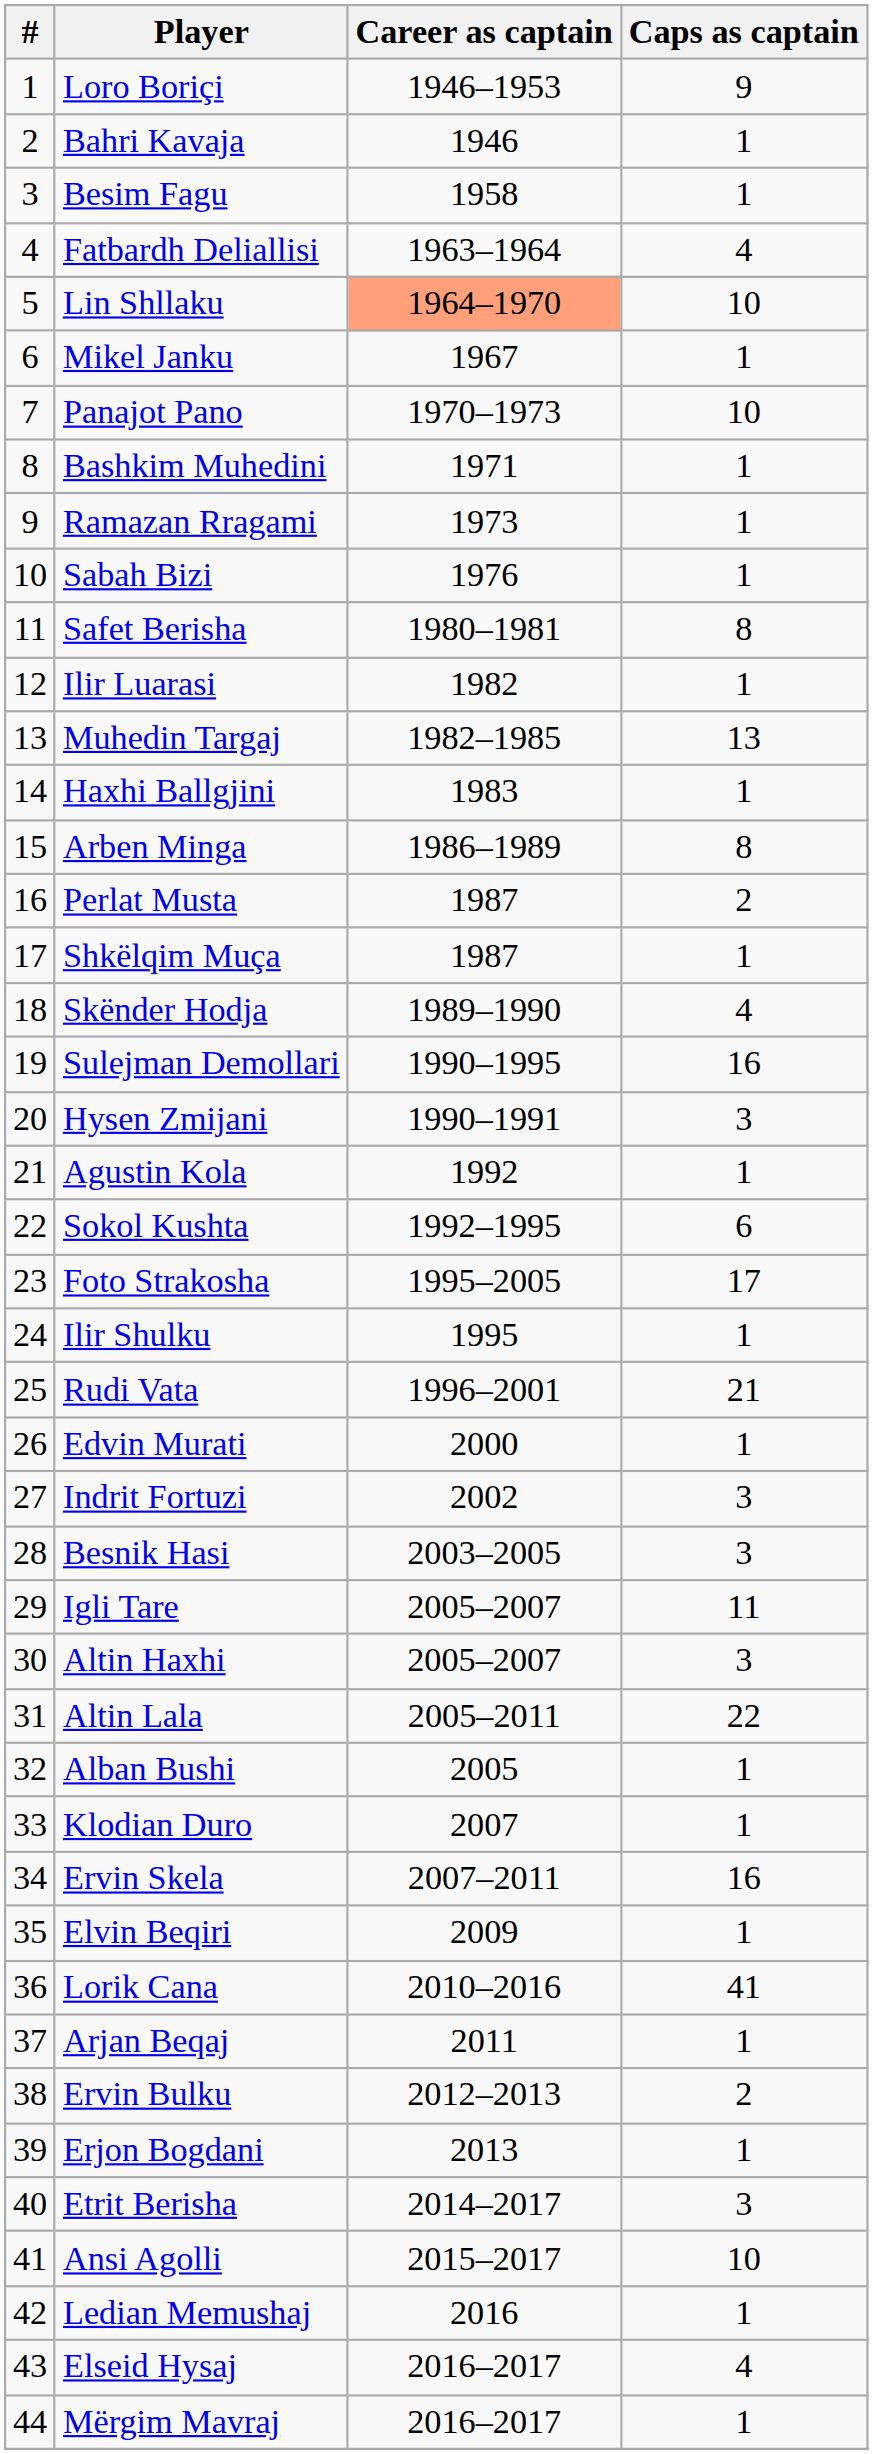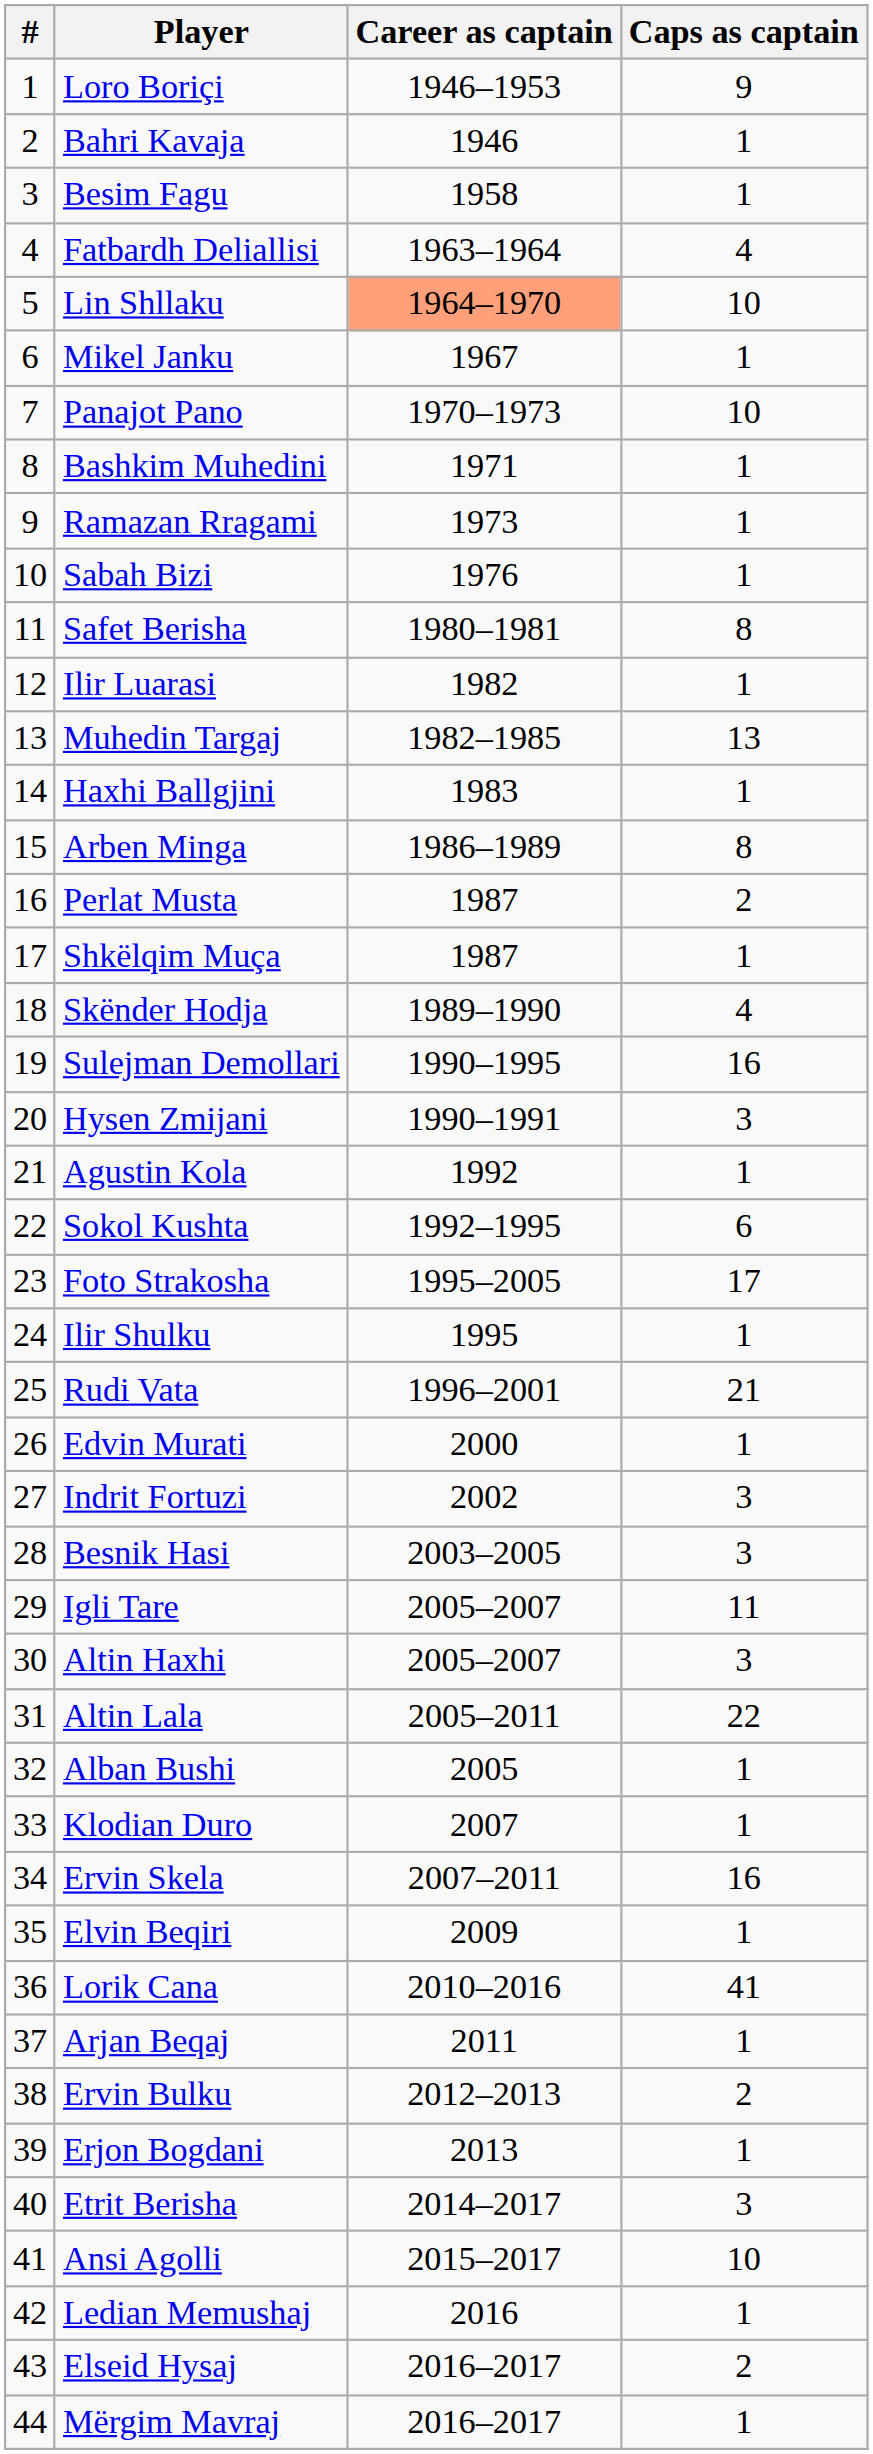Elseid Hysaj | Caps as captain: 4 -> 2
